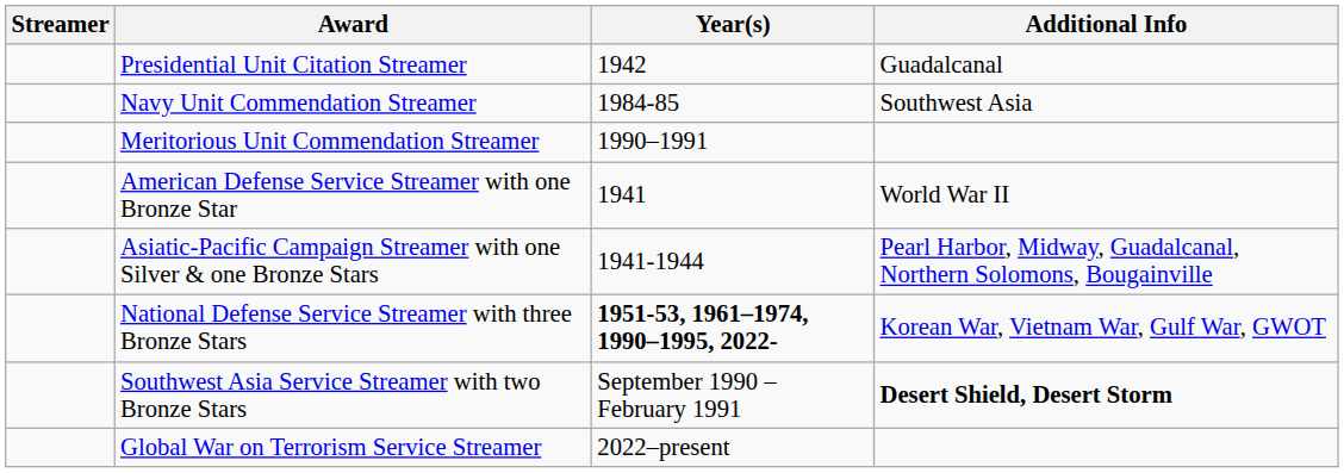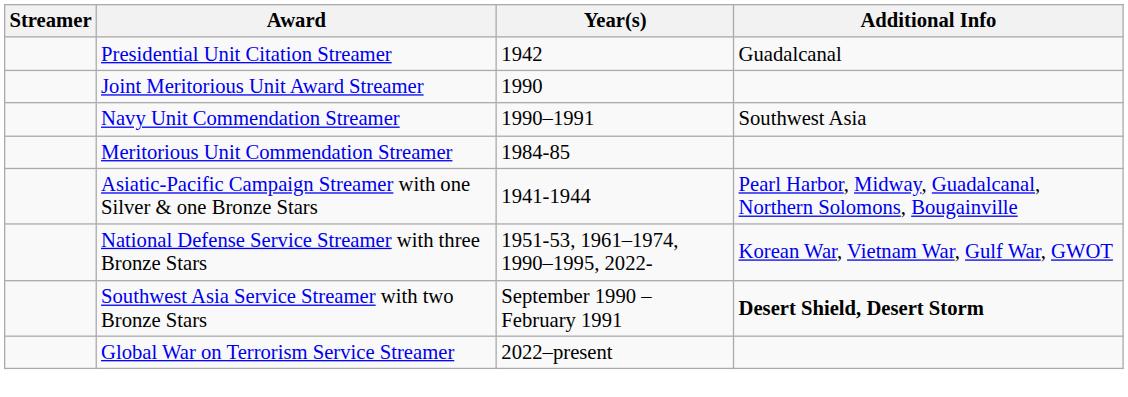+ row: Joint Meritorious Unit Award Streamer | 1990
Navy Unit Commendation Streamer | Year(s): 1984-85 -> 1990–1991
Meritorious Unit Commendation Streamer | Year(s): 1990–1991 -> 1984-85
- row: American Defense Service Streamer with one Bronze Star | 1941 | World War II
National Defense Service Streamer with three Bronze Stars | Year(s): bold -> normal
